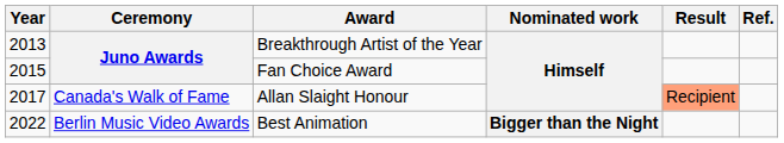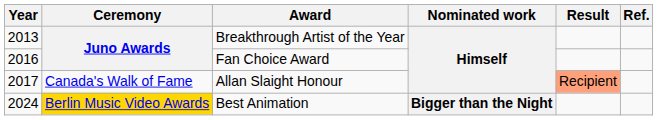Fan Choice Award | Year: 2015 -> 2016
Best Animation | Year: 2022 -> 2024
Best Animation | Ceremony: no background -> gold background
